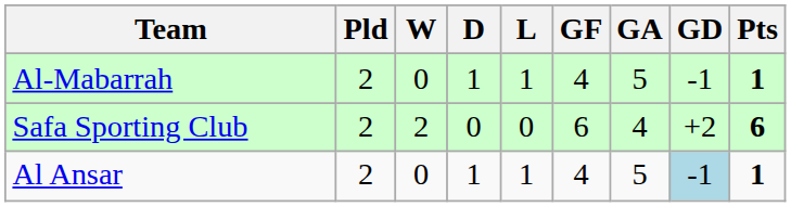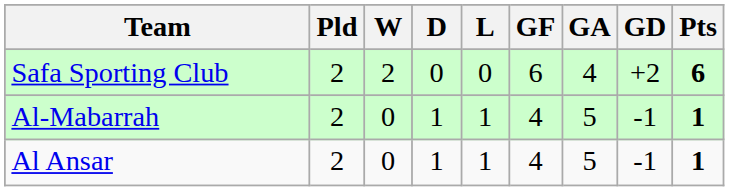rows swapped: Safa Sporting Club <-> Al-Mabarrah
Al Ansar | GD: lightblue background -> no background
